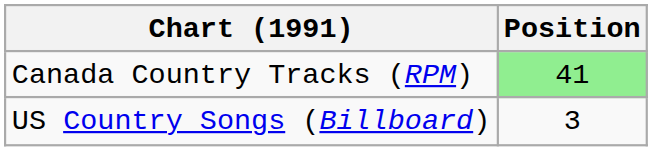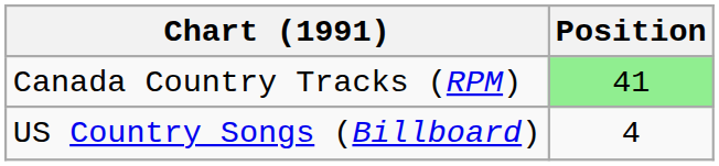US Country Songs (Billboard) | Position: 3 -> 4
